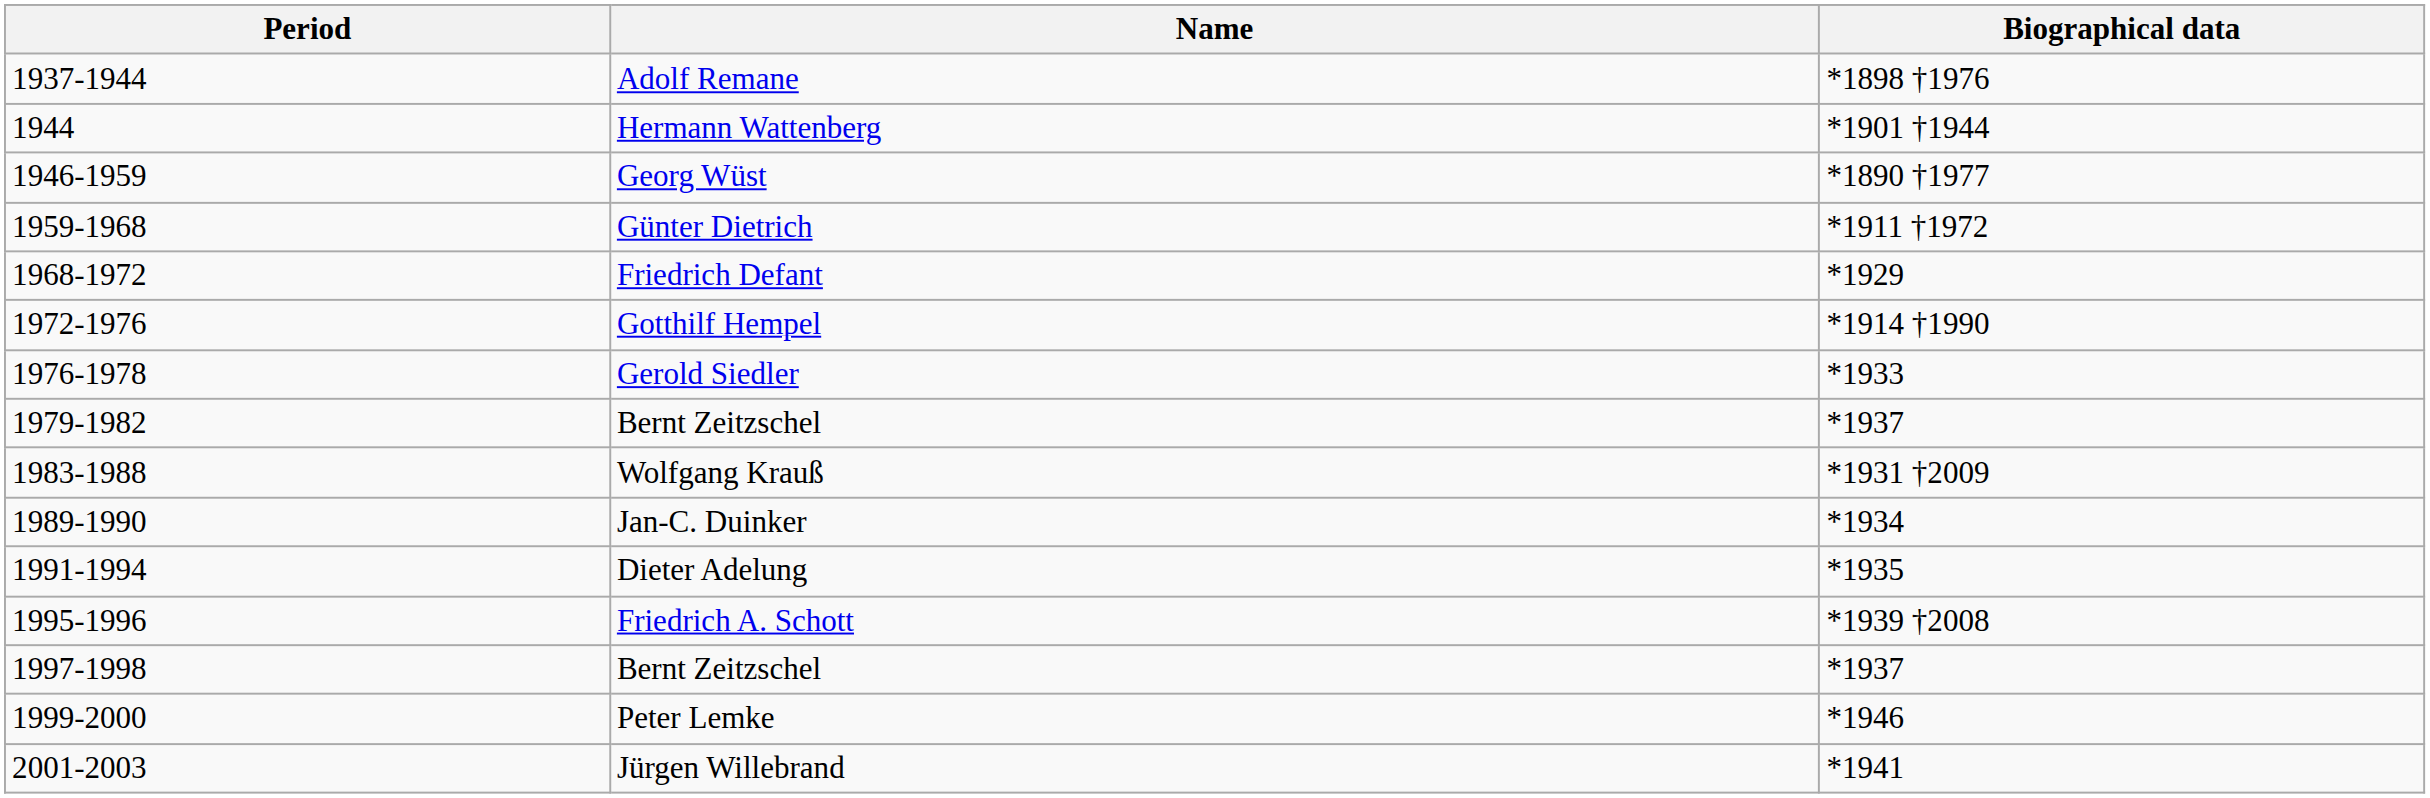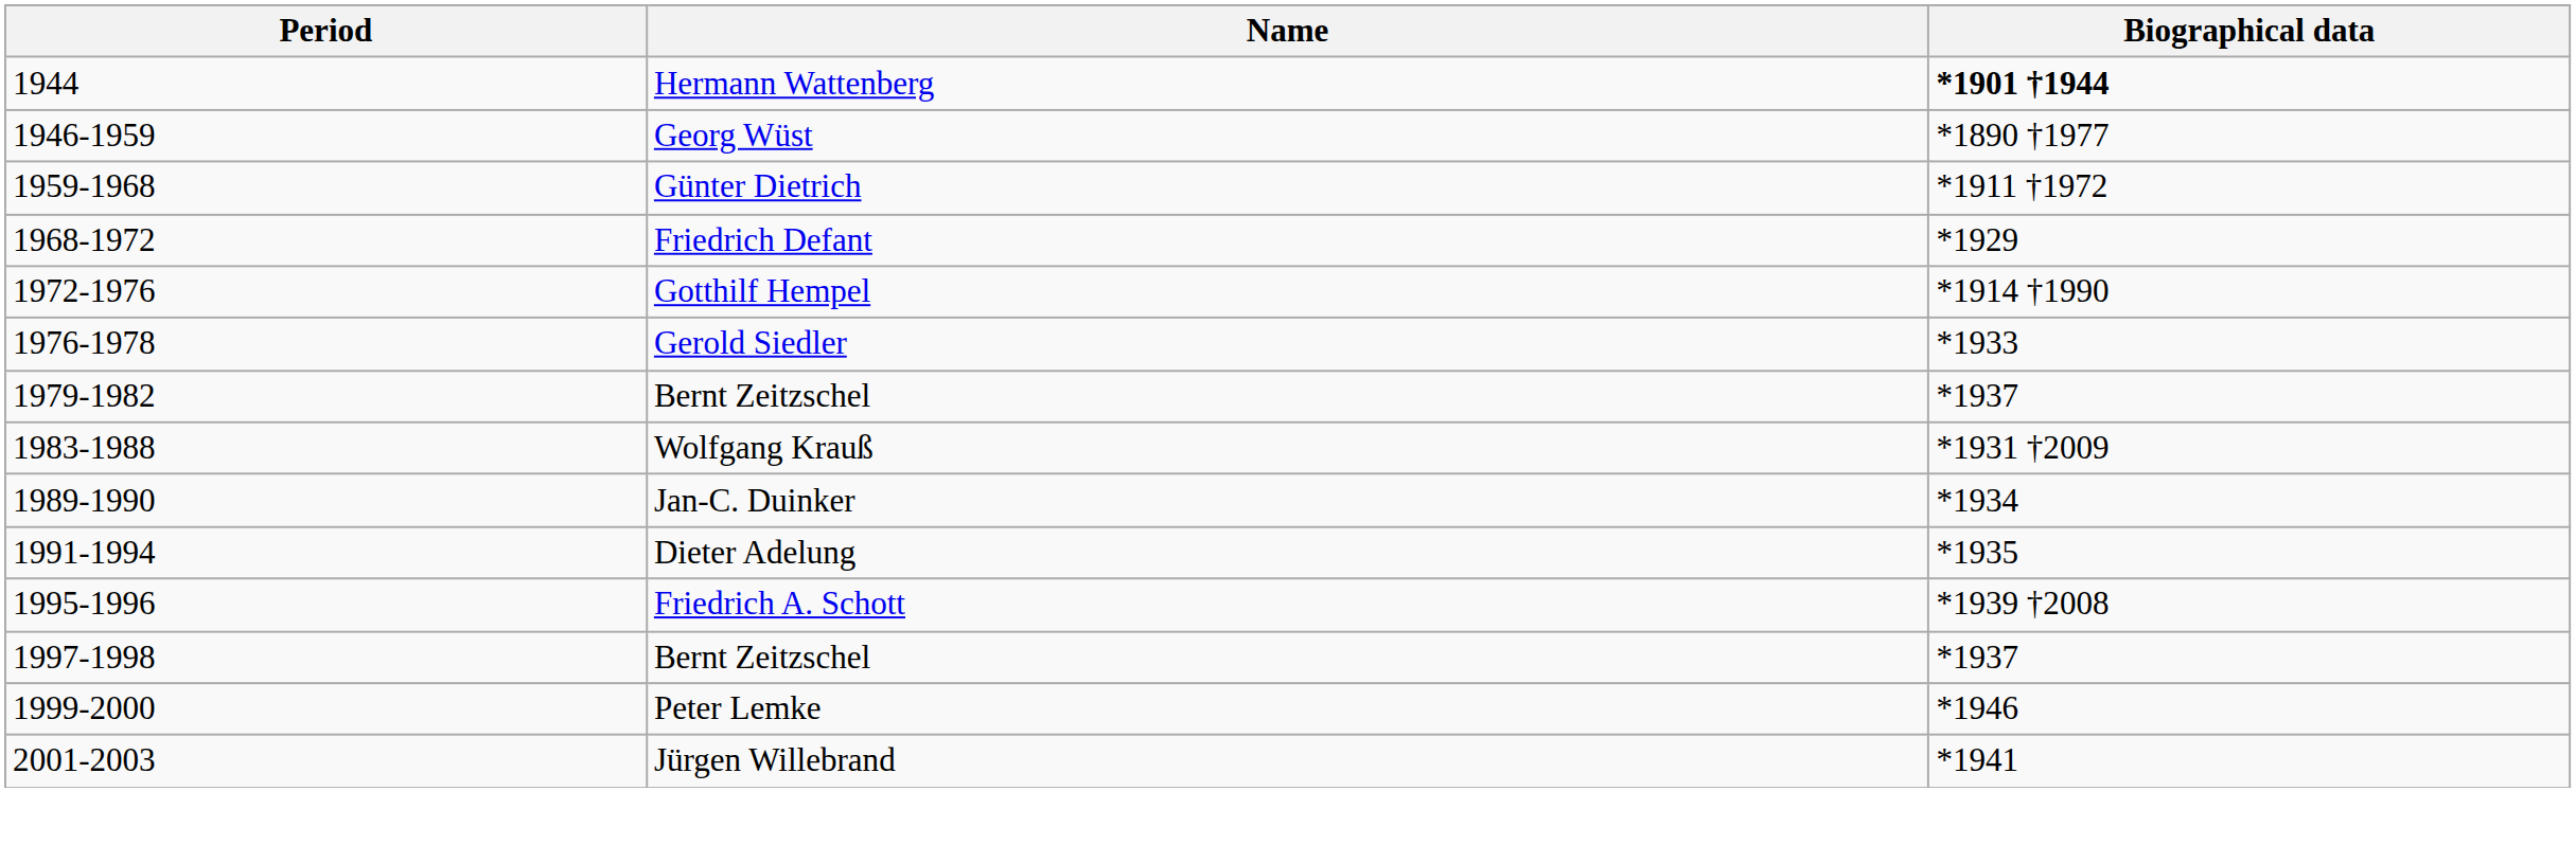- row: 1937-1944 | Adolf Remane | *1898 †1976
Hermann Wattenberg | Biographical data: normal -> bold
